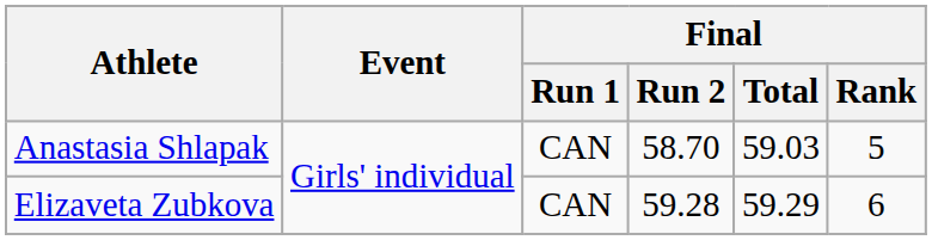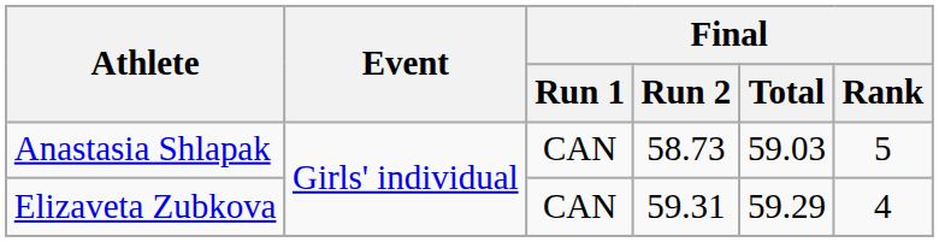Anastasia Shlapak | Final / Run 2: 58.70 -> 58.73
Elizaveta Zubkova | Final / Run 2: 59.28 -> 59.31
Elizaveta Zubkova | Final / Rank: 6 -> 4
